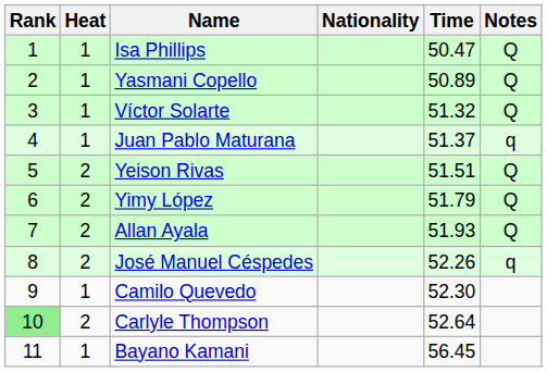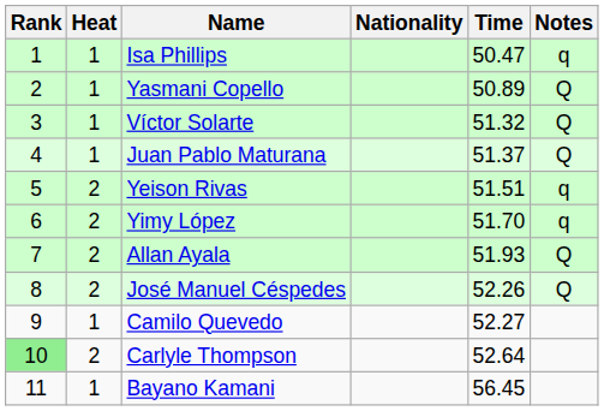Isa Phillips | Notes: Q -> q
Juan Pablo Maturana | Notes: q -> Q
Yeison Rivas | Notes: Q -> q
Yimy López | Time: 51.79 -> 51.70
Yimy López | Notes: Q -> q
José Manuel Céspedes | Notes: q -> Q
Camilo Quevedo | Time: 52.30 -> 52.27
